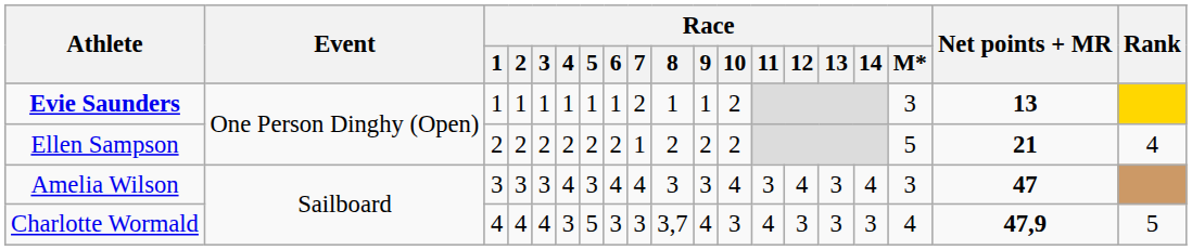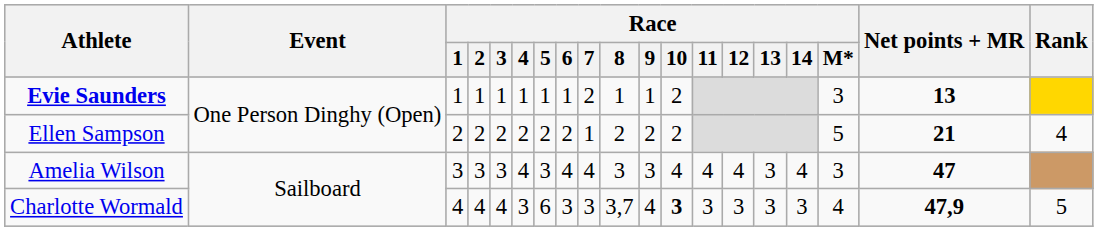Amelia Wilson | Race / 11: 3 -> 4
Charlotte Wormald | Race / 5: 5 -> 6
Charlotte Wormald | Race / 10: normal -> bold
Charlotte Wormald | Race / 11: 4 -> 3
